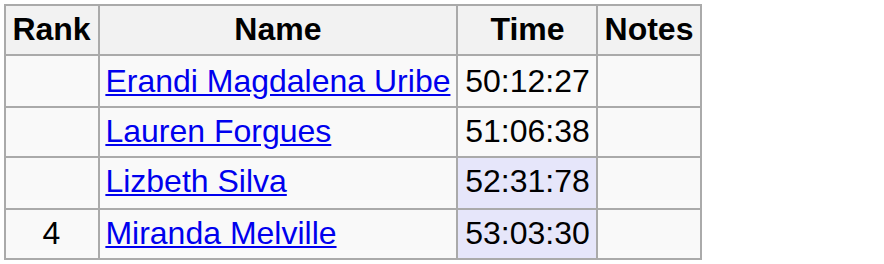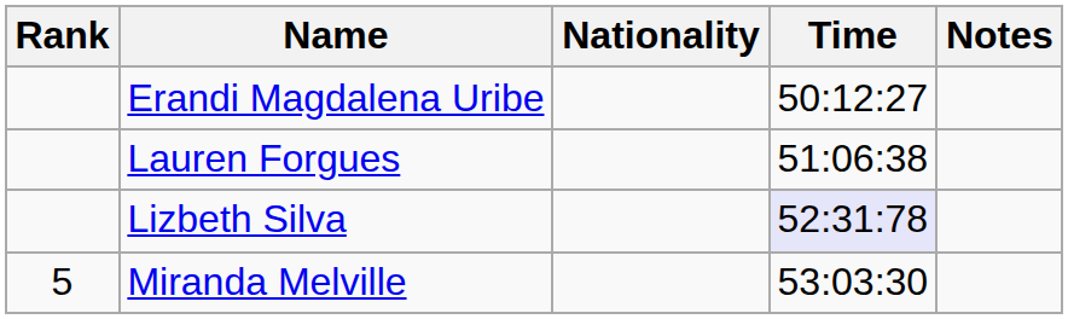+ column: Nationality
Miranda Melville | Rank: 4 -> 5
Miranda Melville | Time: lavender background -> no background
